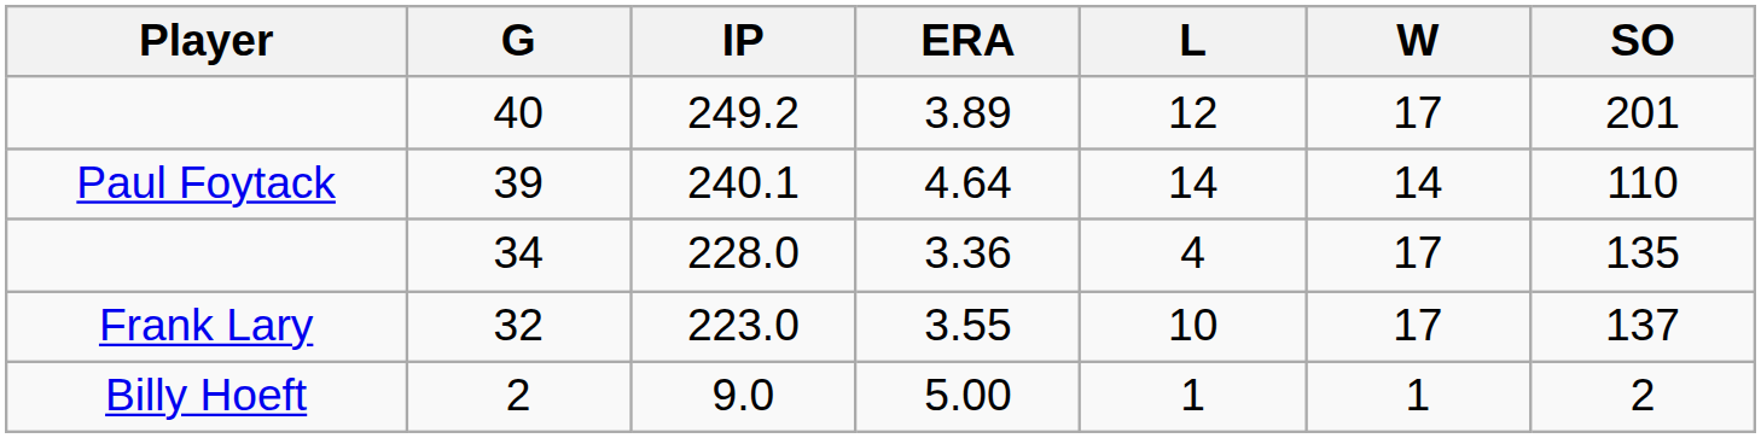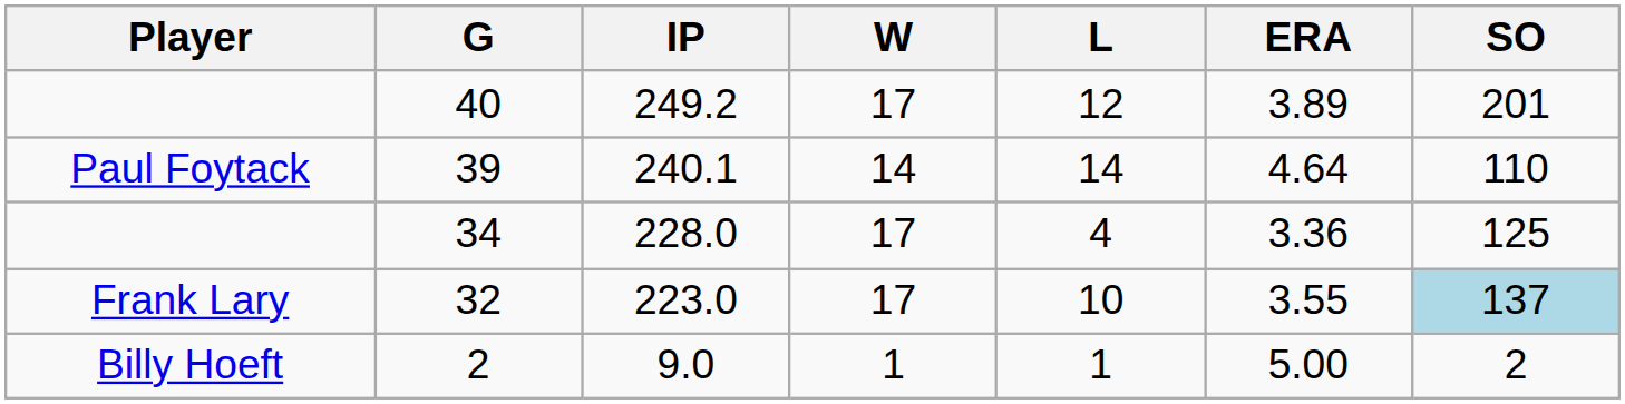columns swapped: W <-> ERA
34 | SO: 135 -> 125
32 | SO: no background -> lightblue background
